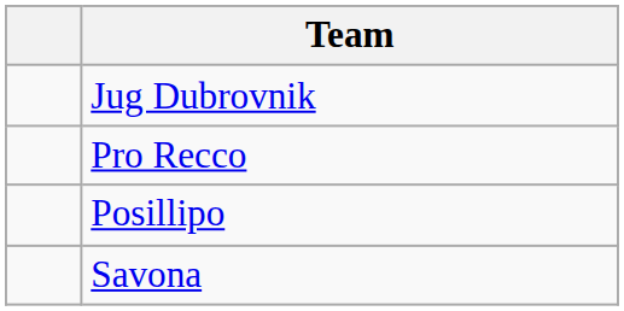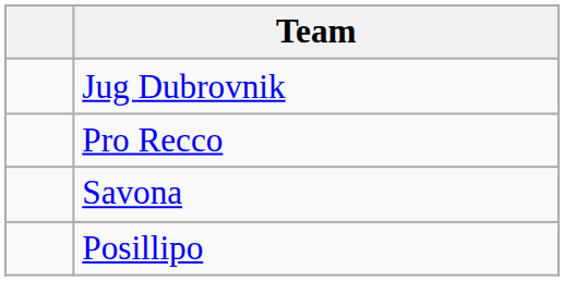rows swapped: Posillipo <-> Savona
